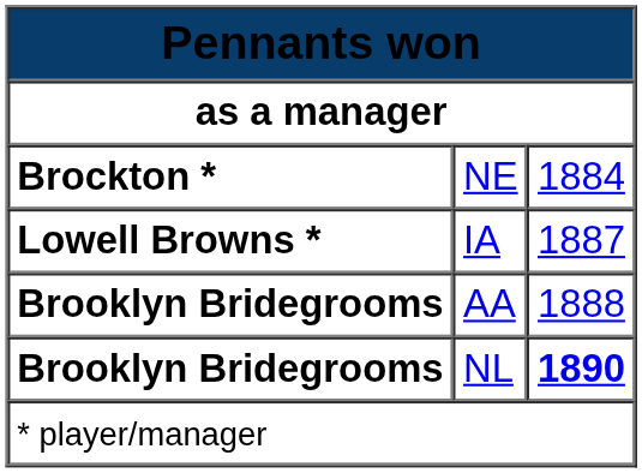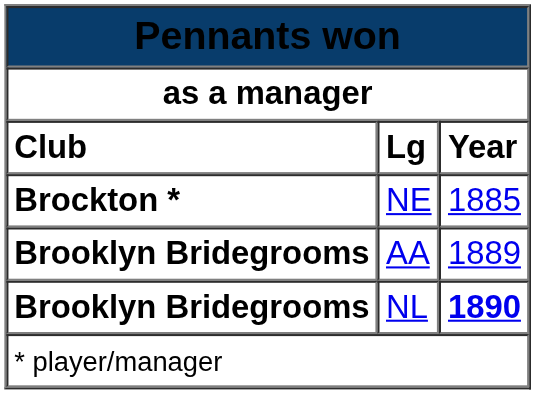+ row: Club | Lg | Year
NE | column 3: 1884 -> 1885
- row: Lowell Browns * | IA | 1887
AA | column 3: 1888 -> 1889
